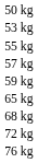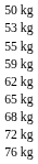- row: 57 kg
+ row: 62 kg
